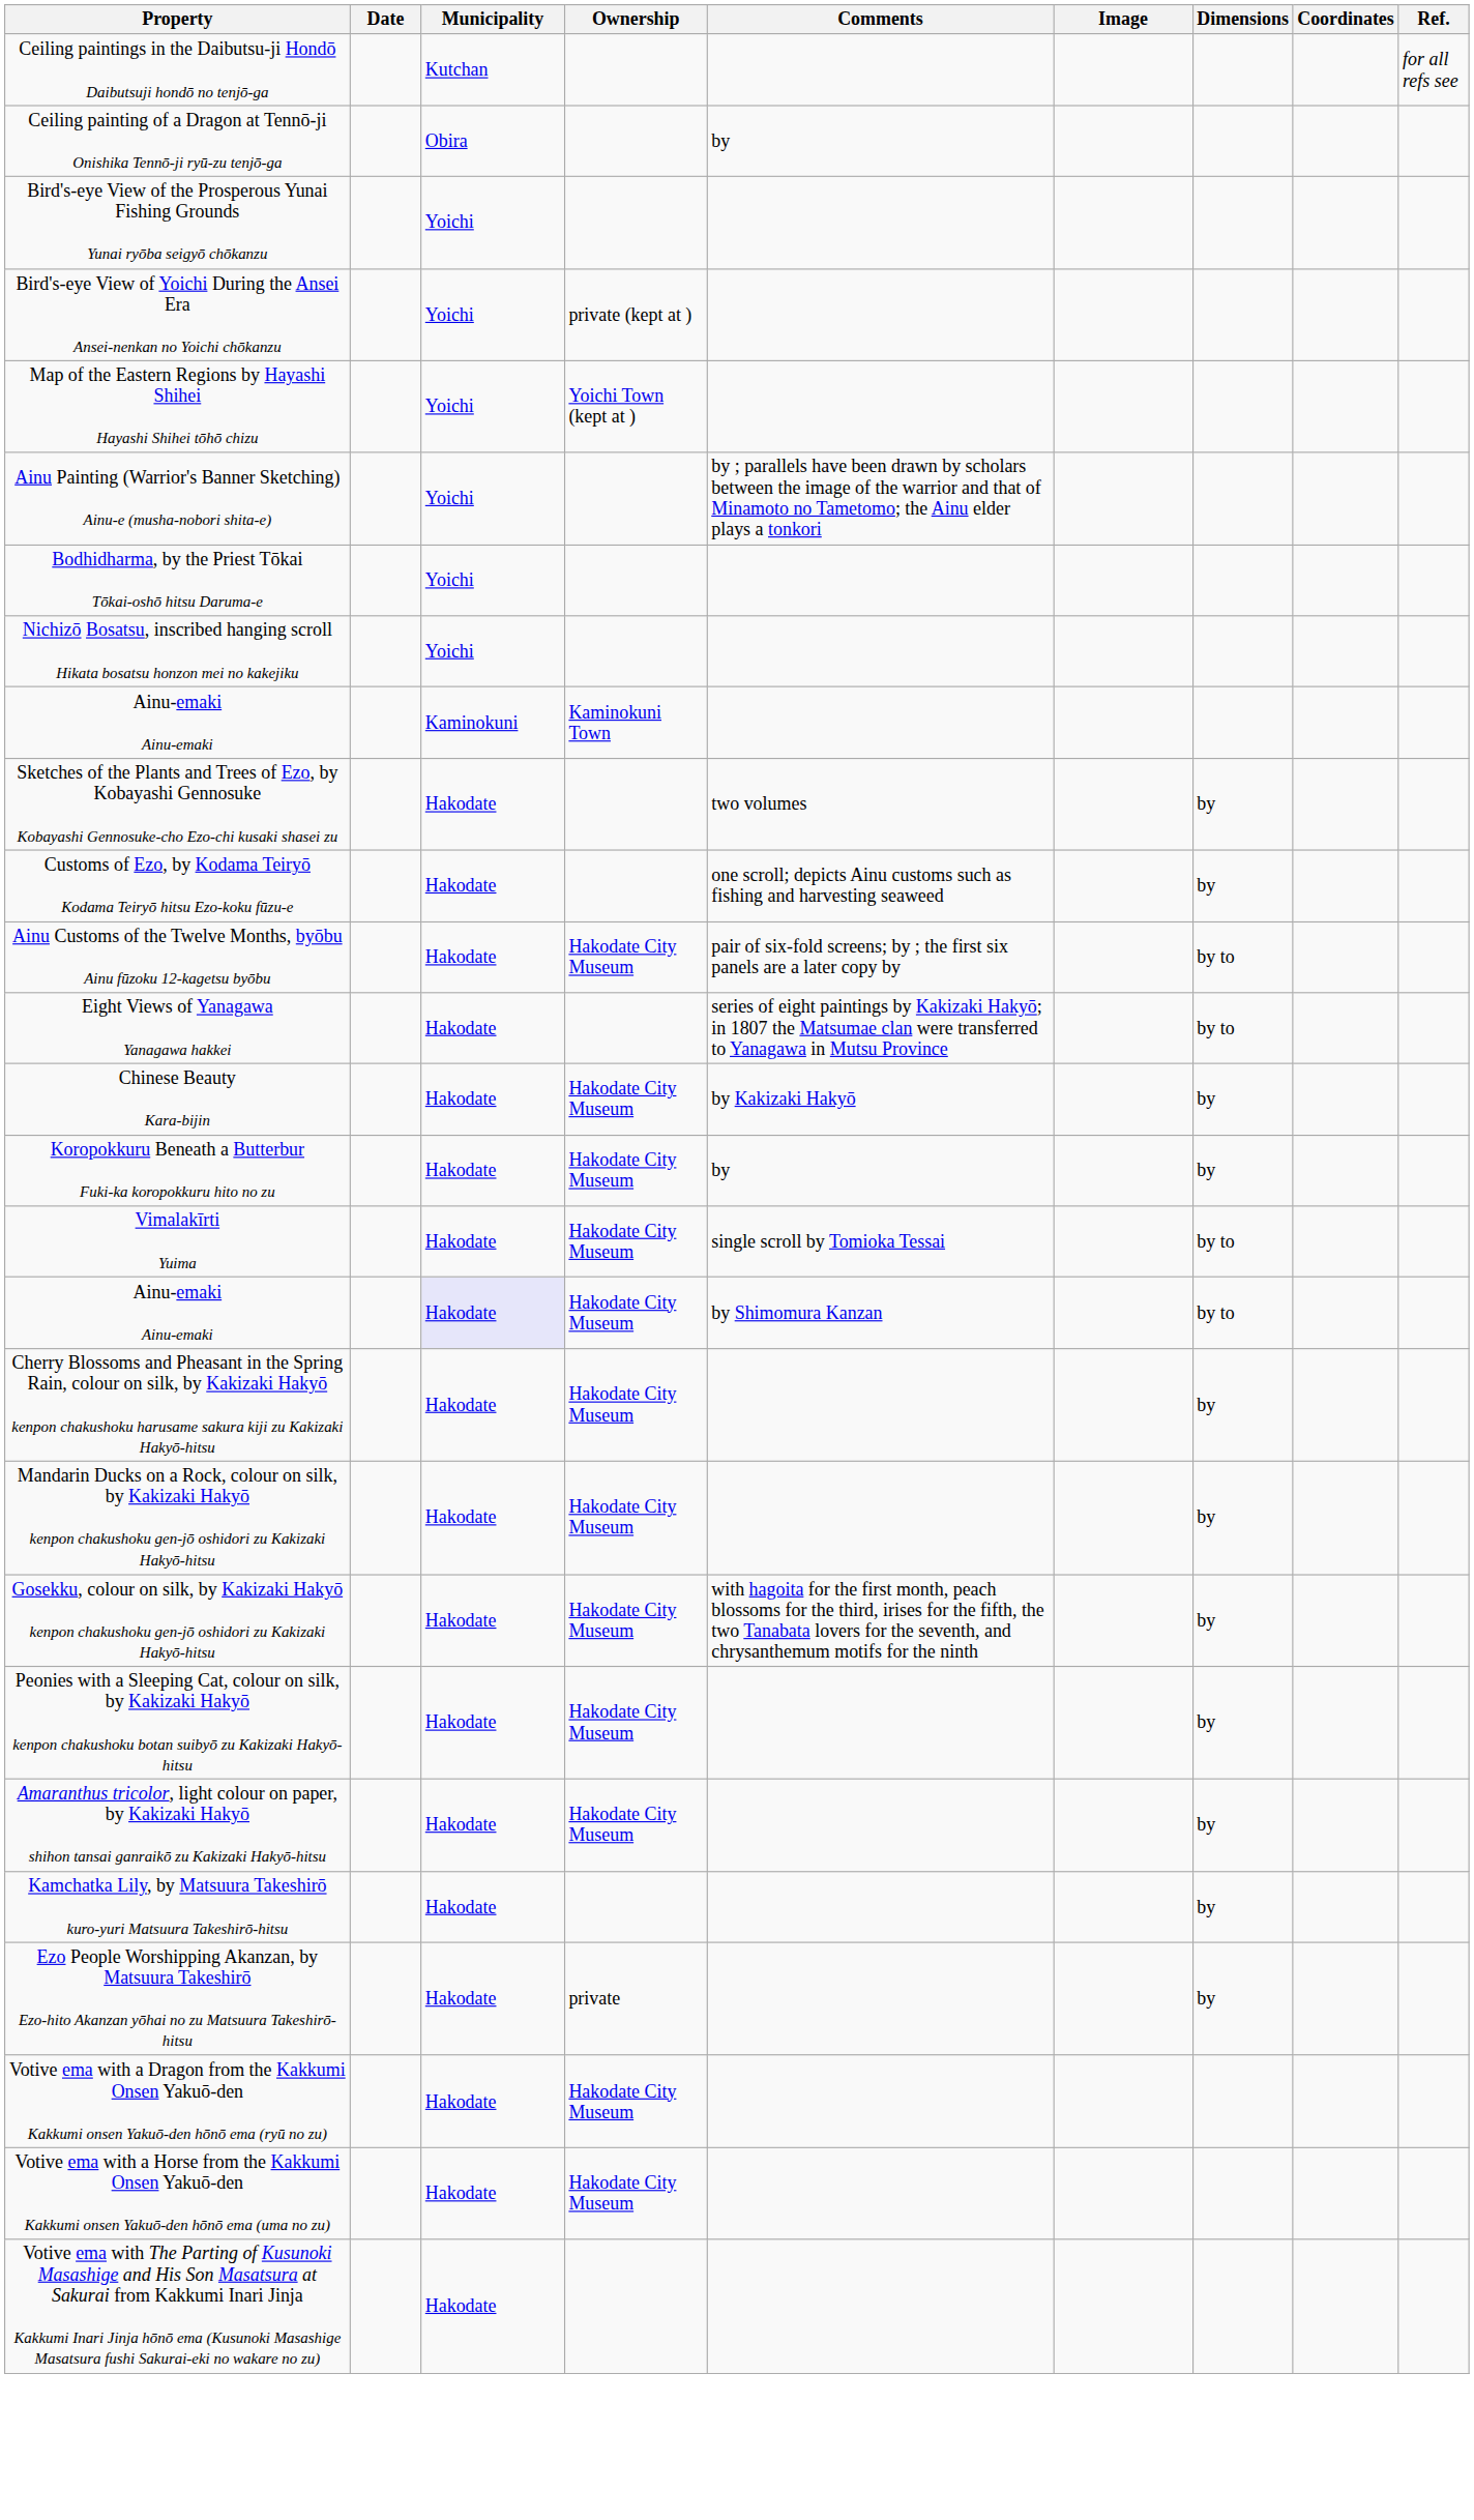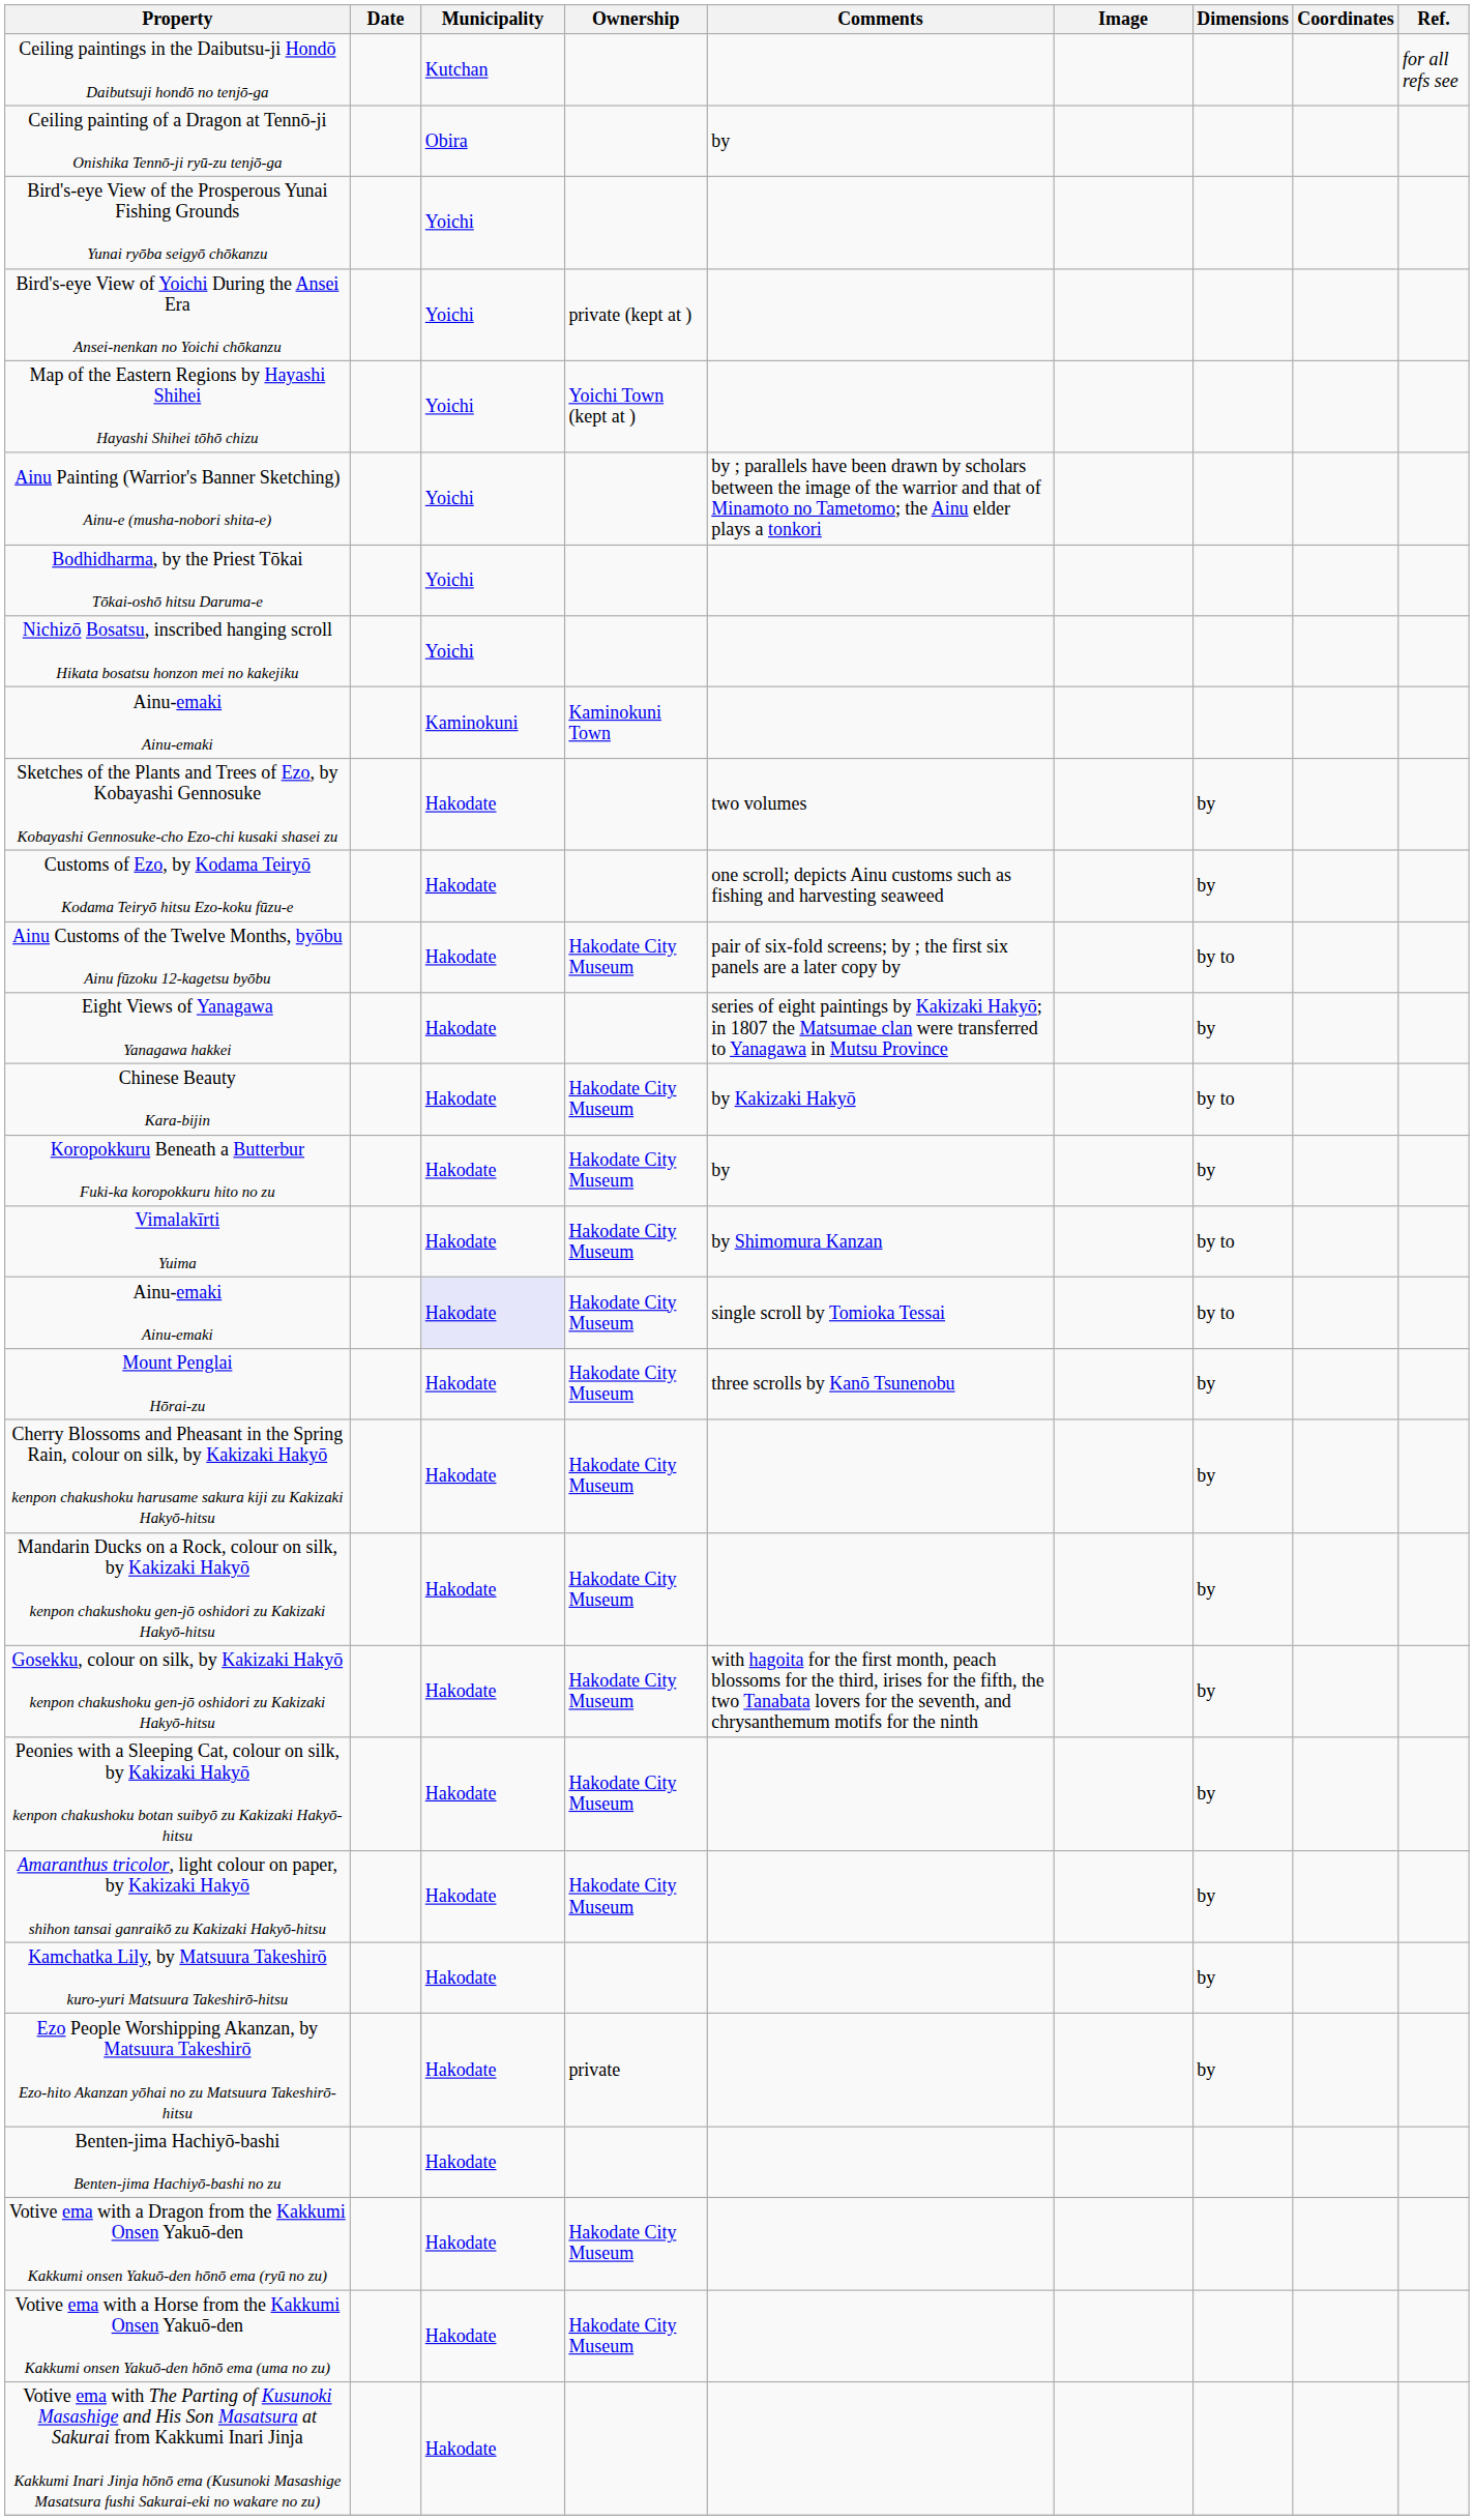Eight Views of Yanagawa Yanagawa hakkei | Dimensions: by to -> by
Chinese Beauty Kara-bijin | Dimensions: by -> by to
Vimalakīrti Yuima | Comments: single scroll by Tomioka Tessai -> by Shimomura Kanzan
Ainu-emaki Ainu-emaki / Hakodate City Museum | Comments: by Shimomura Kanzan -> single scroll by Tomioka Tessai
+ row: Mount Penglai Hōrai-zu | Hakodate | Hakodate City Museum | three scrolls by Kanō Tsunenobu | by
+ row: Benten-jima Hachiyō-bashi Benten-jima Hachiyō-bashi no zu | Hakodate
